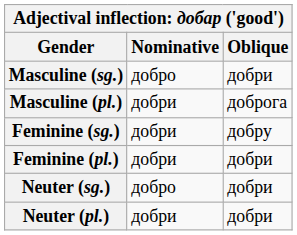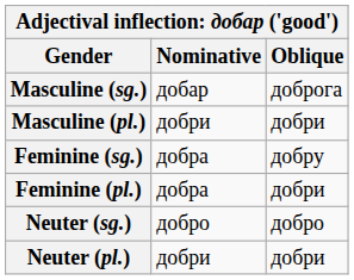Masculine (sg.) | Nominative: добро -> добар
Masculine (sg.) | Oblique: добри -> доброга
Masculine (pl.) | Oblique: доброга -> добри
Feminine (sg.) | Nominative: добри -> добра
Feminine (pl.) | Nominative: добри -> добра
Neuter (sg.) | Oblique: добри -> добро
